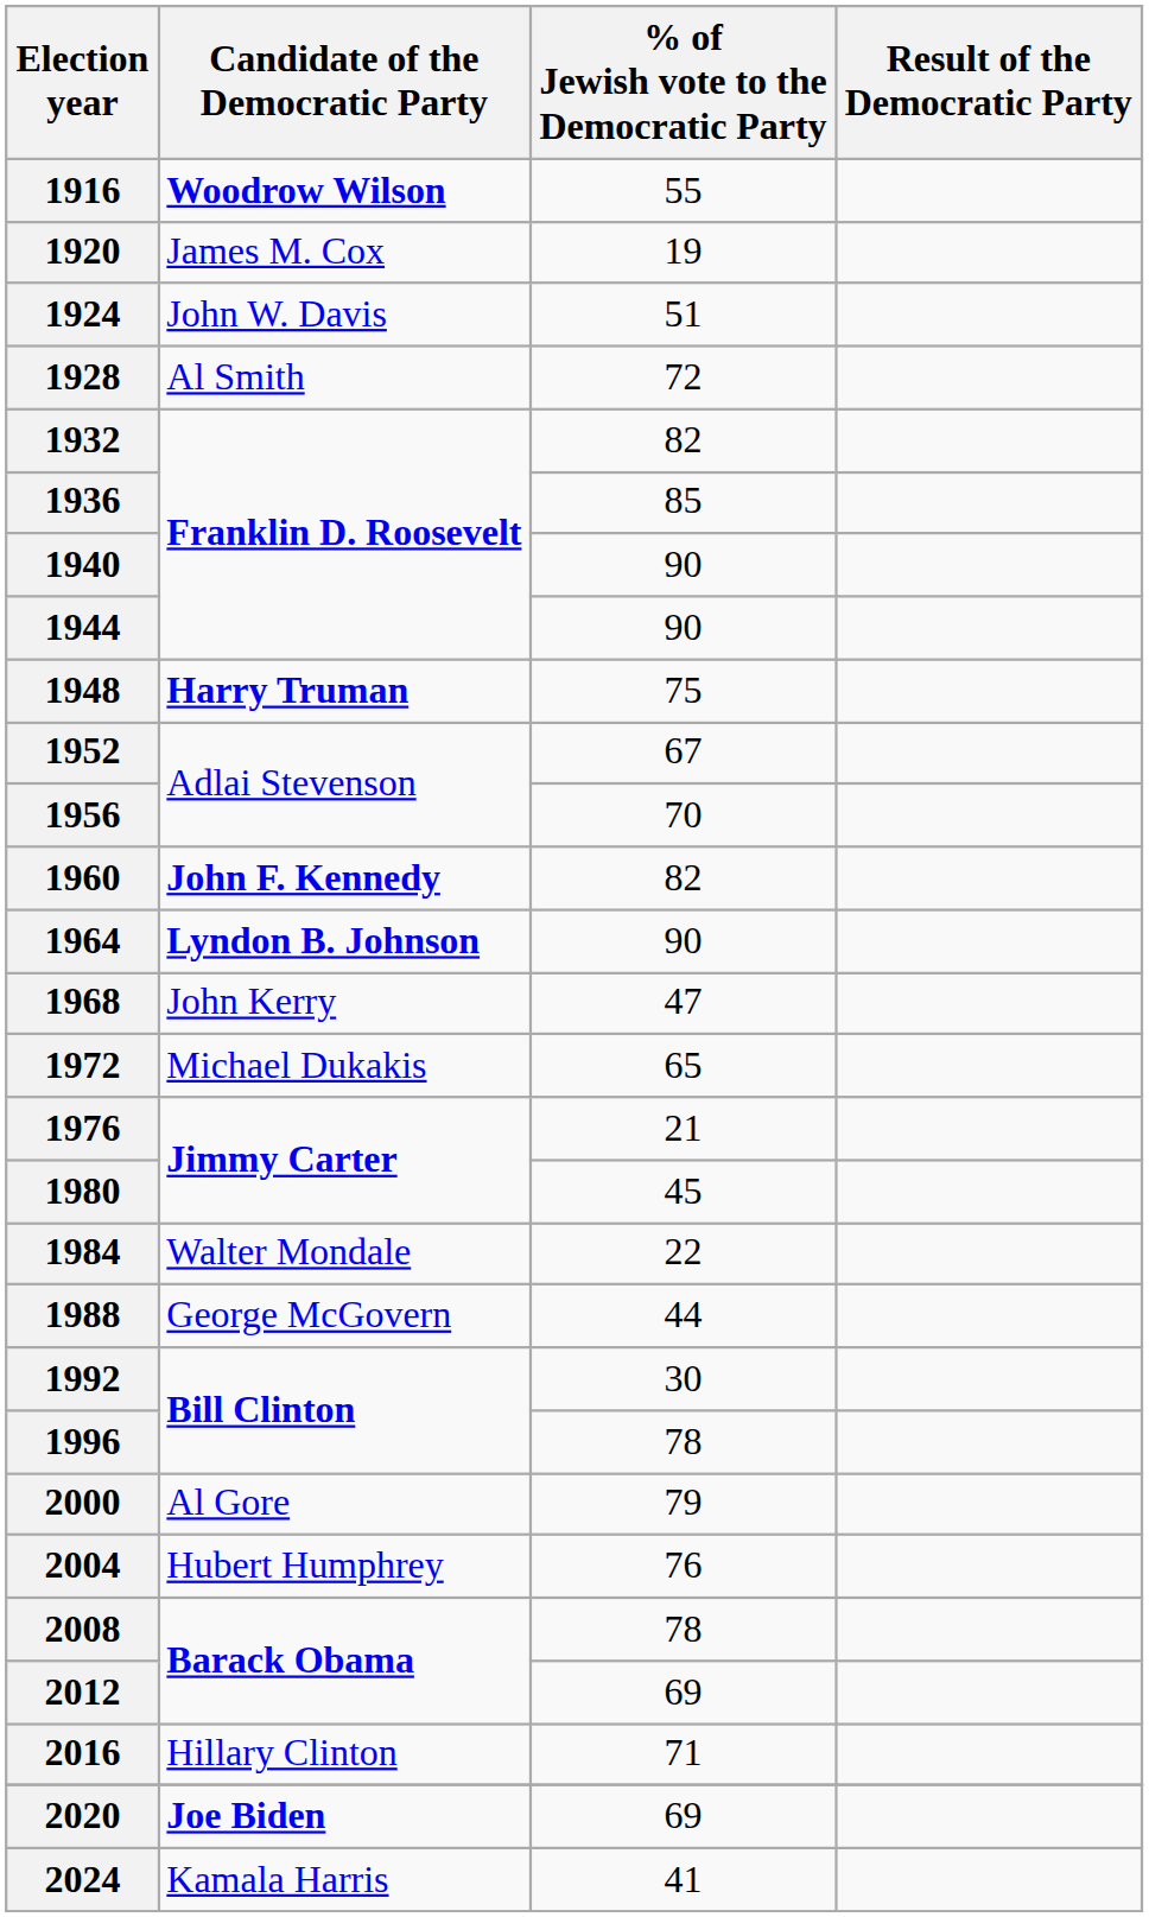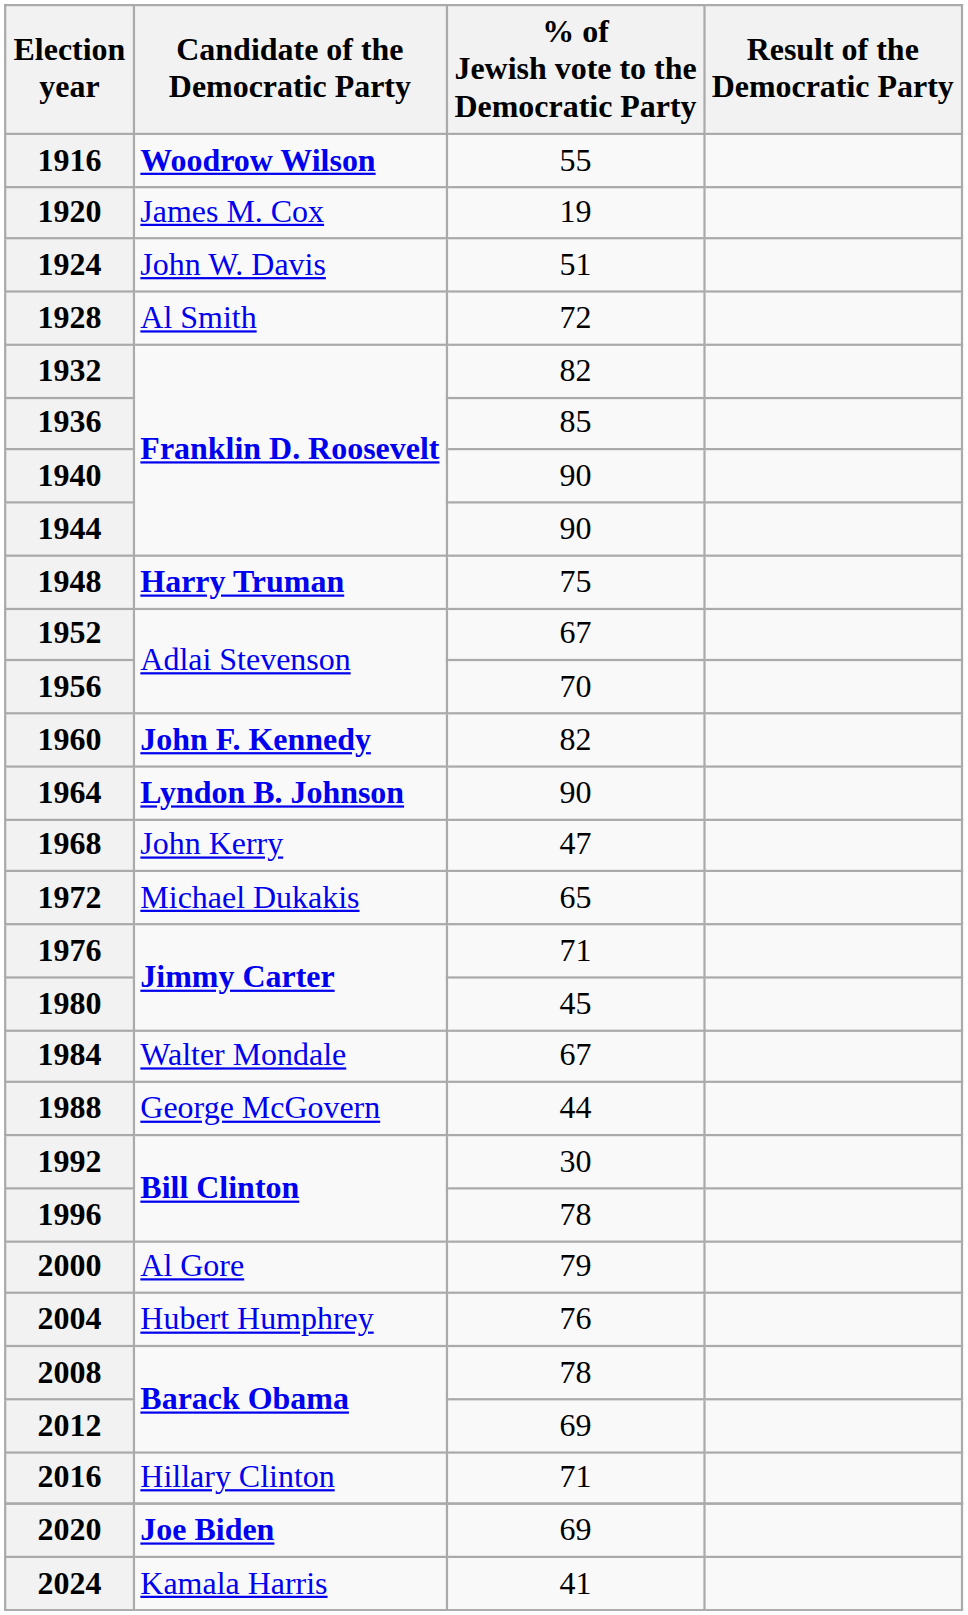1976 | % of Jewish vote to the Democratic Party: 21 -> 71
1984 | % of Jewish vote to the Democratic Party: 22 -> 67
